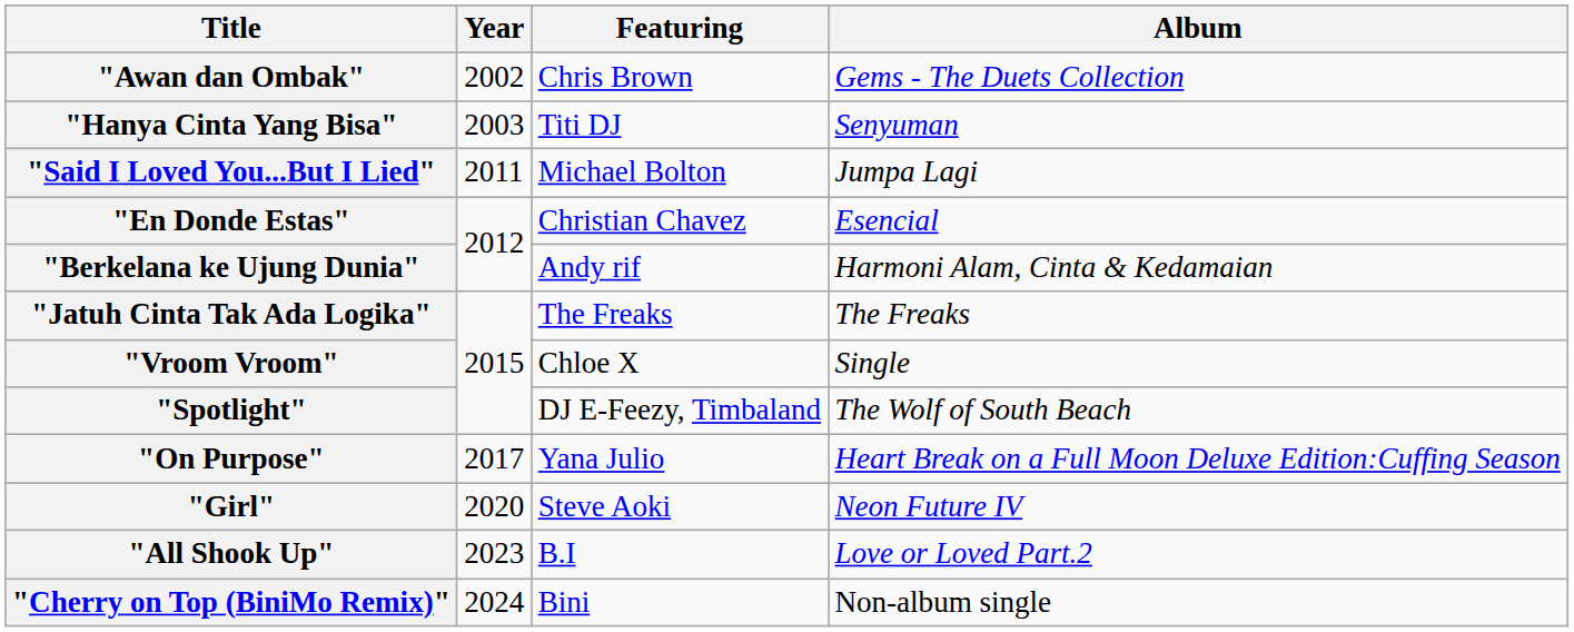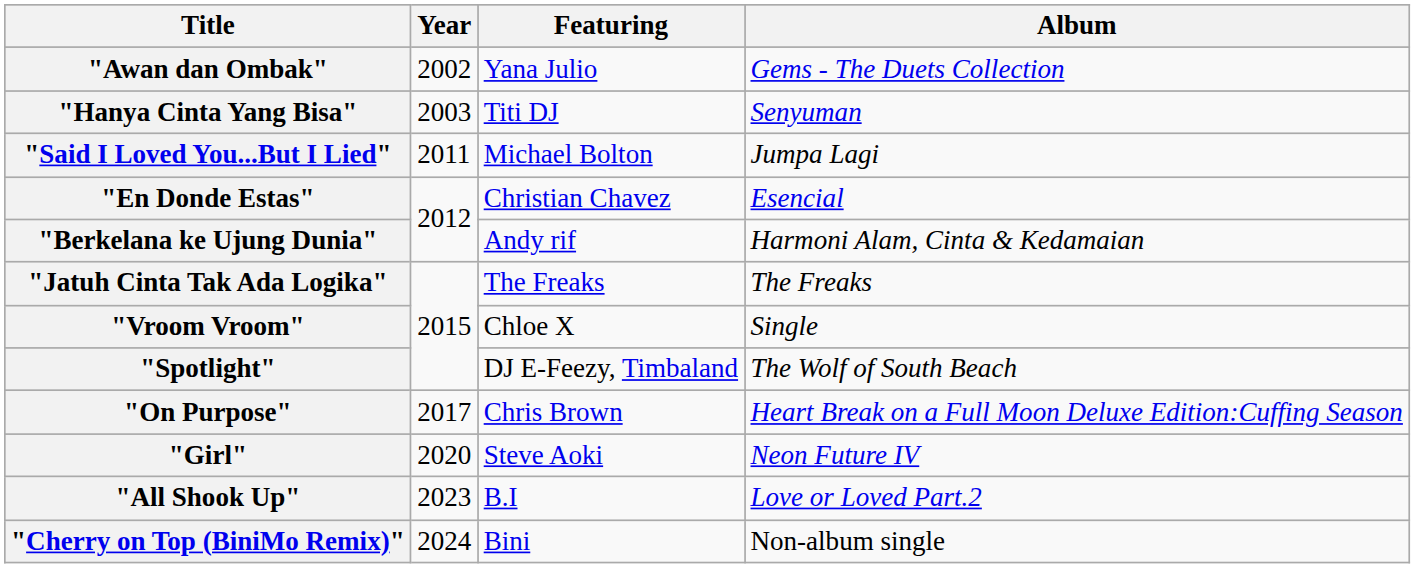"Awan dan Ombak" | Featuring: Chris Brown -> Yana Julio
"On Purpose" | Featuring: Yana Julio -> Chris Brown
